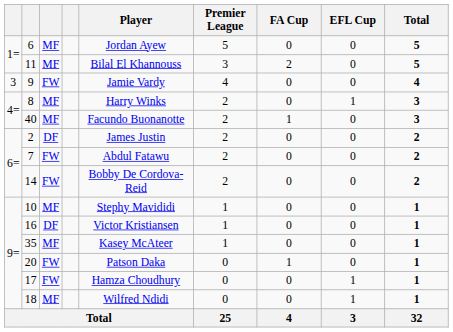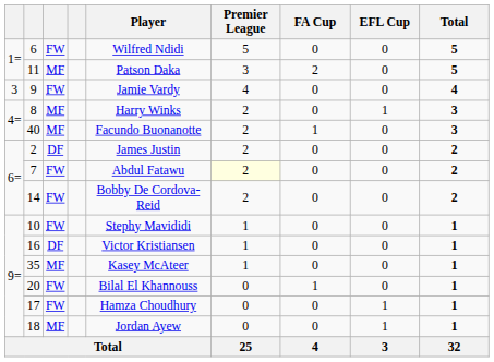6 | column 3: MF -> FW
6 | Player: Jordan Ayew -> Wilfred Ndidi
11 | Player: Bilal El Khannouss -> Patson Daka
7 | Premier League: no background -> lightyellow background
10 | column 3: MF -> FW
20 | Player: Patson Daka -> Bilal El Khannouss
18 | Player: Wilfred Ndidi -> Jordan Ayew
